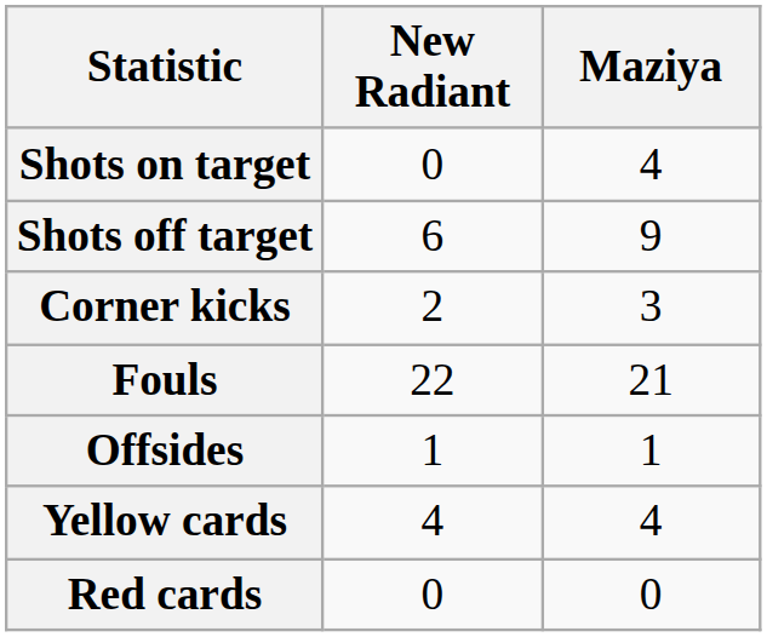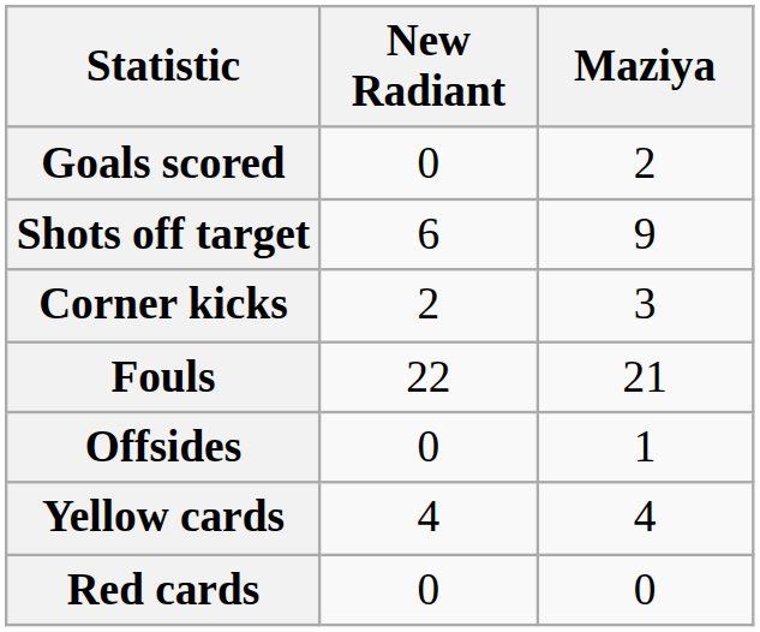+ row: Goals scored | 0 | 2
- row: Shots on target | 0 | 4
Offsides | New Radiant: 1 -> 0
